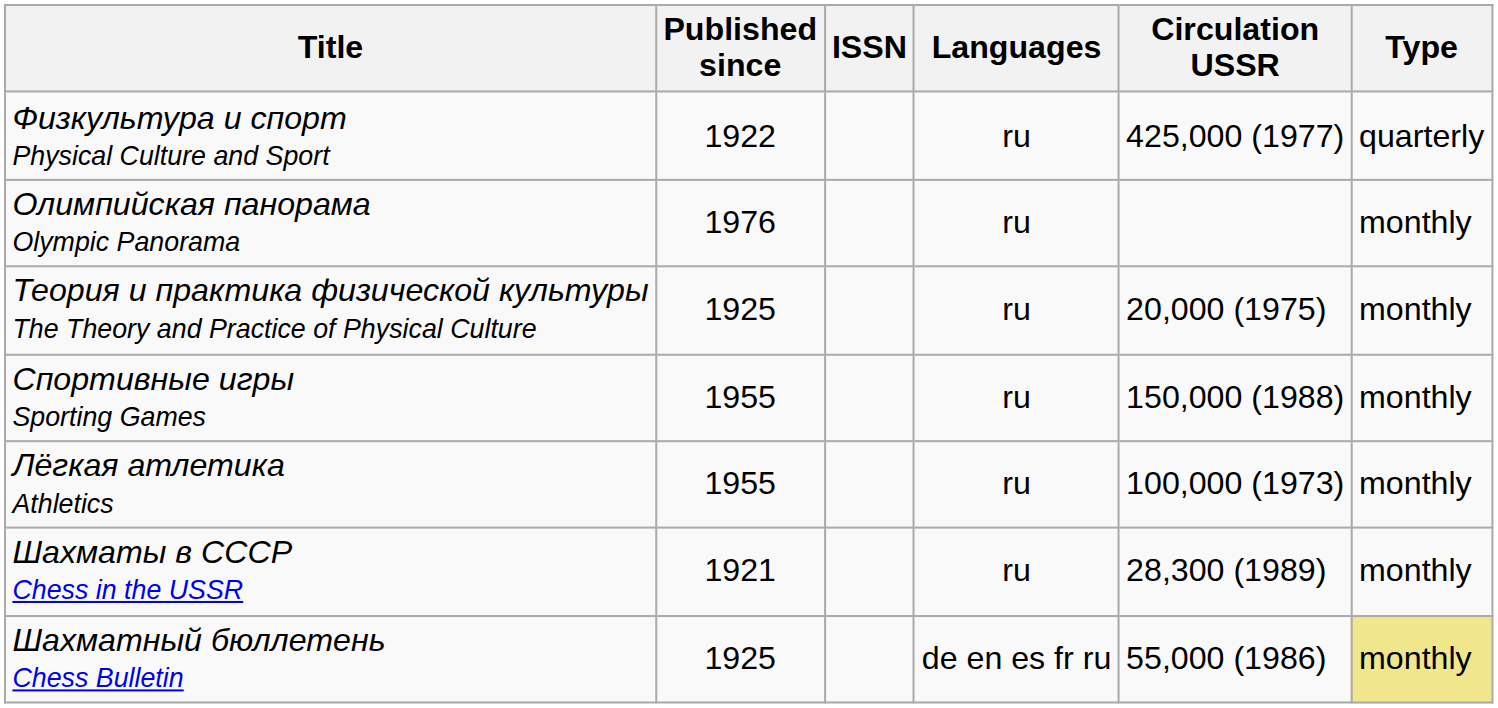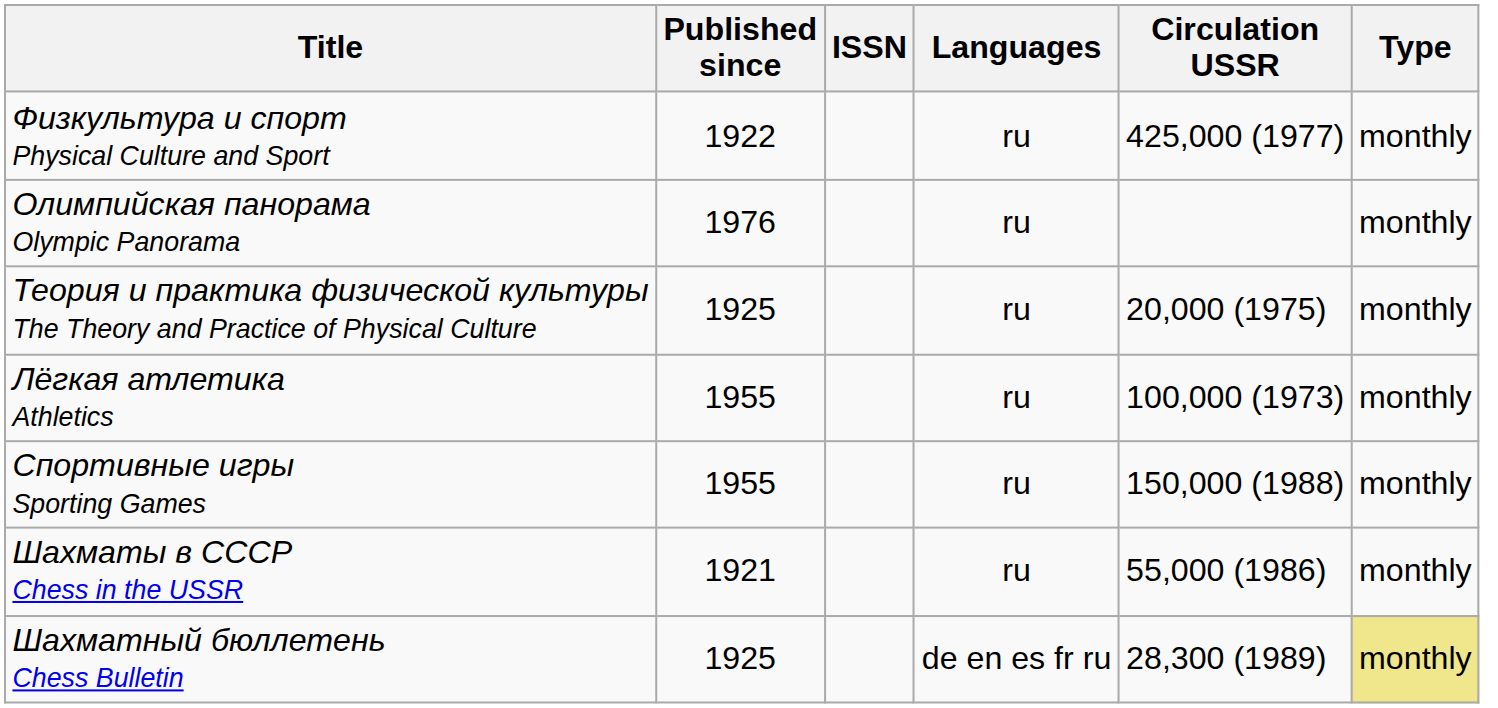Физкультура и спорт Physical Culture and Sport | Type: quarterly -> monthly
rows swapped: Спортивные игры Sporting Games <-> Лёгкая атлетика Athletics
Шахматы в СССР Chess in the USSR | Circulation USSR: 28,300 (1989) -> 55,000 (1986)
Шахматный бюллетень Chess Bulletin | Circulation USSR: 55,000 (1986) -> 28,300 (1989)
